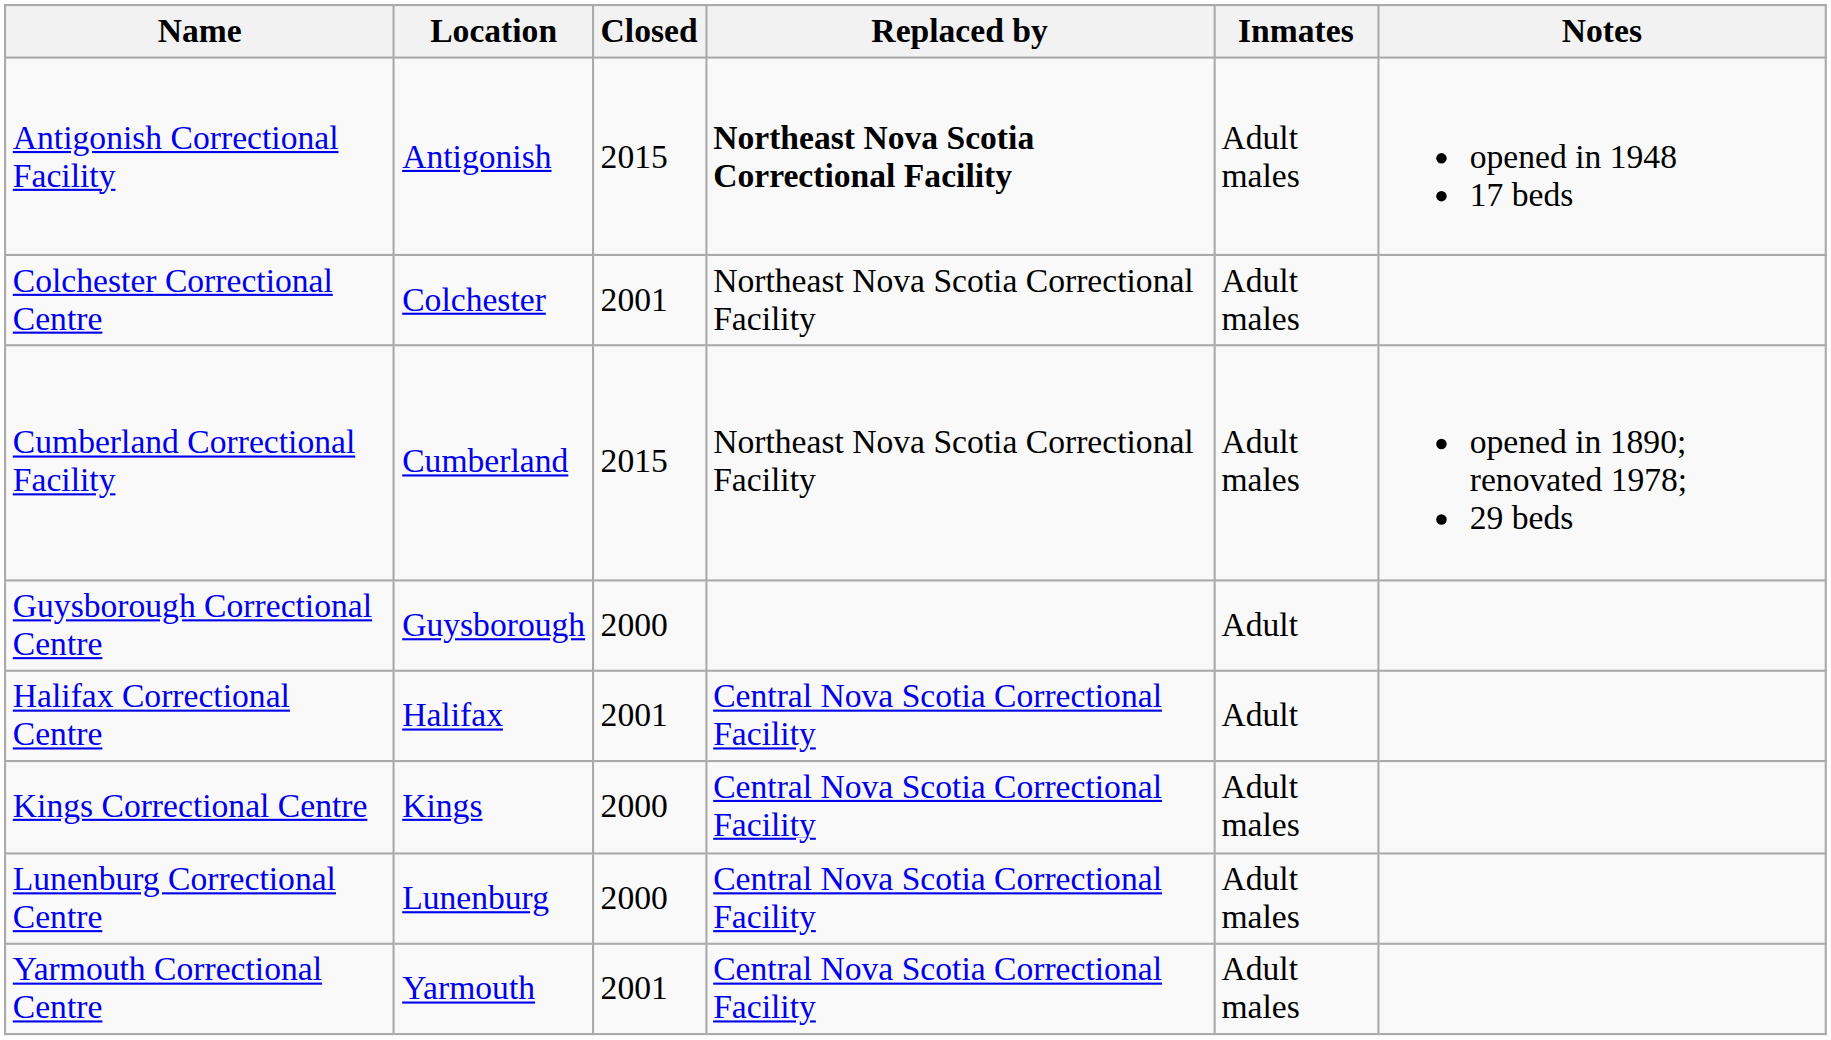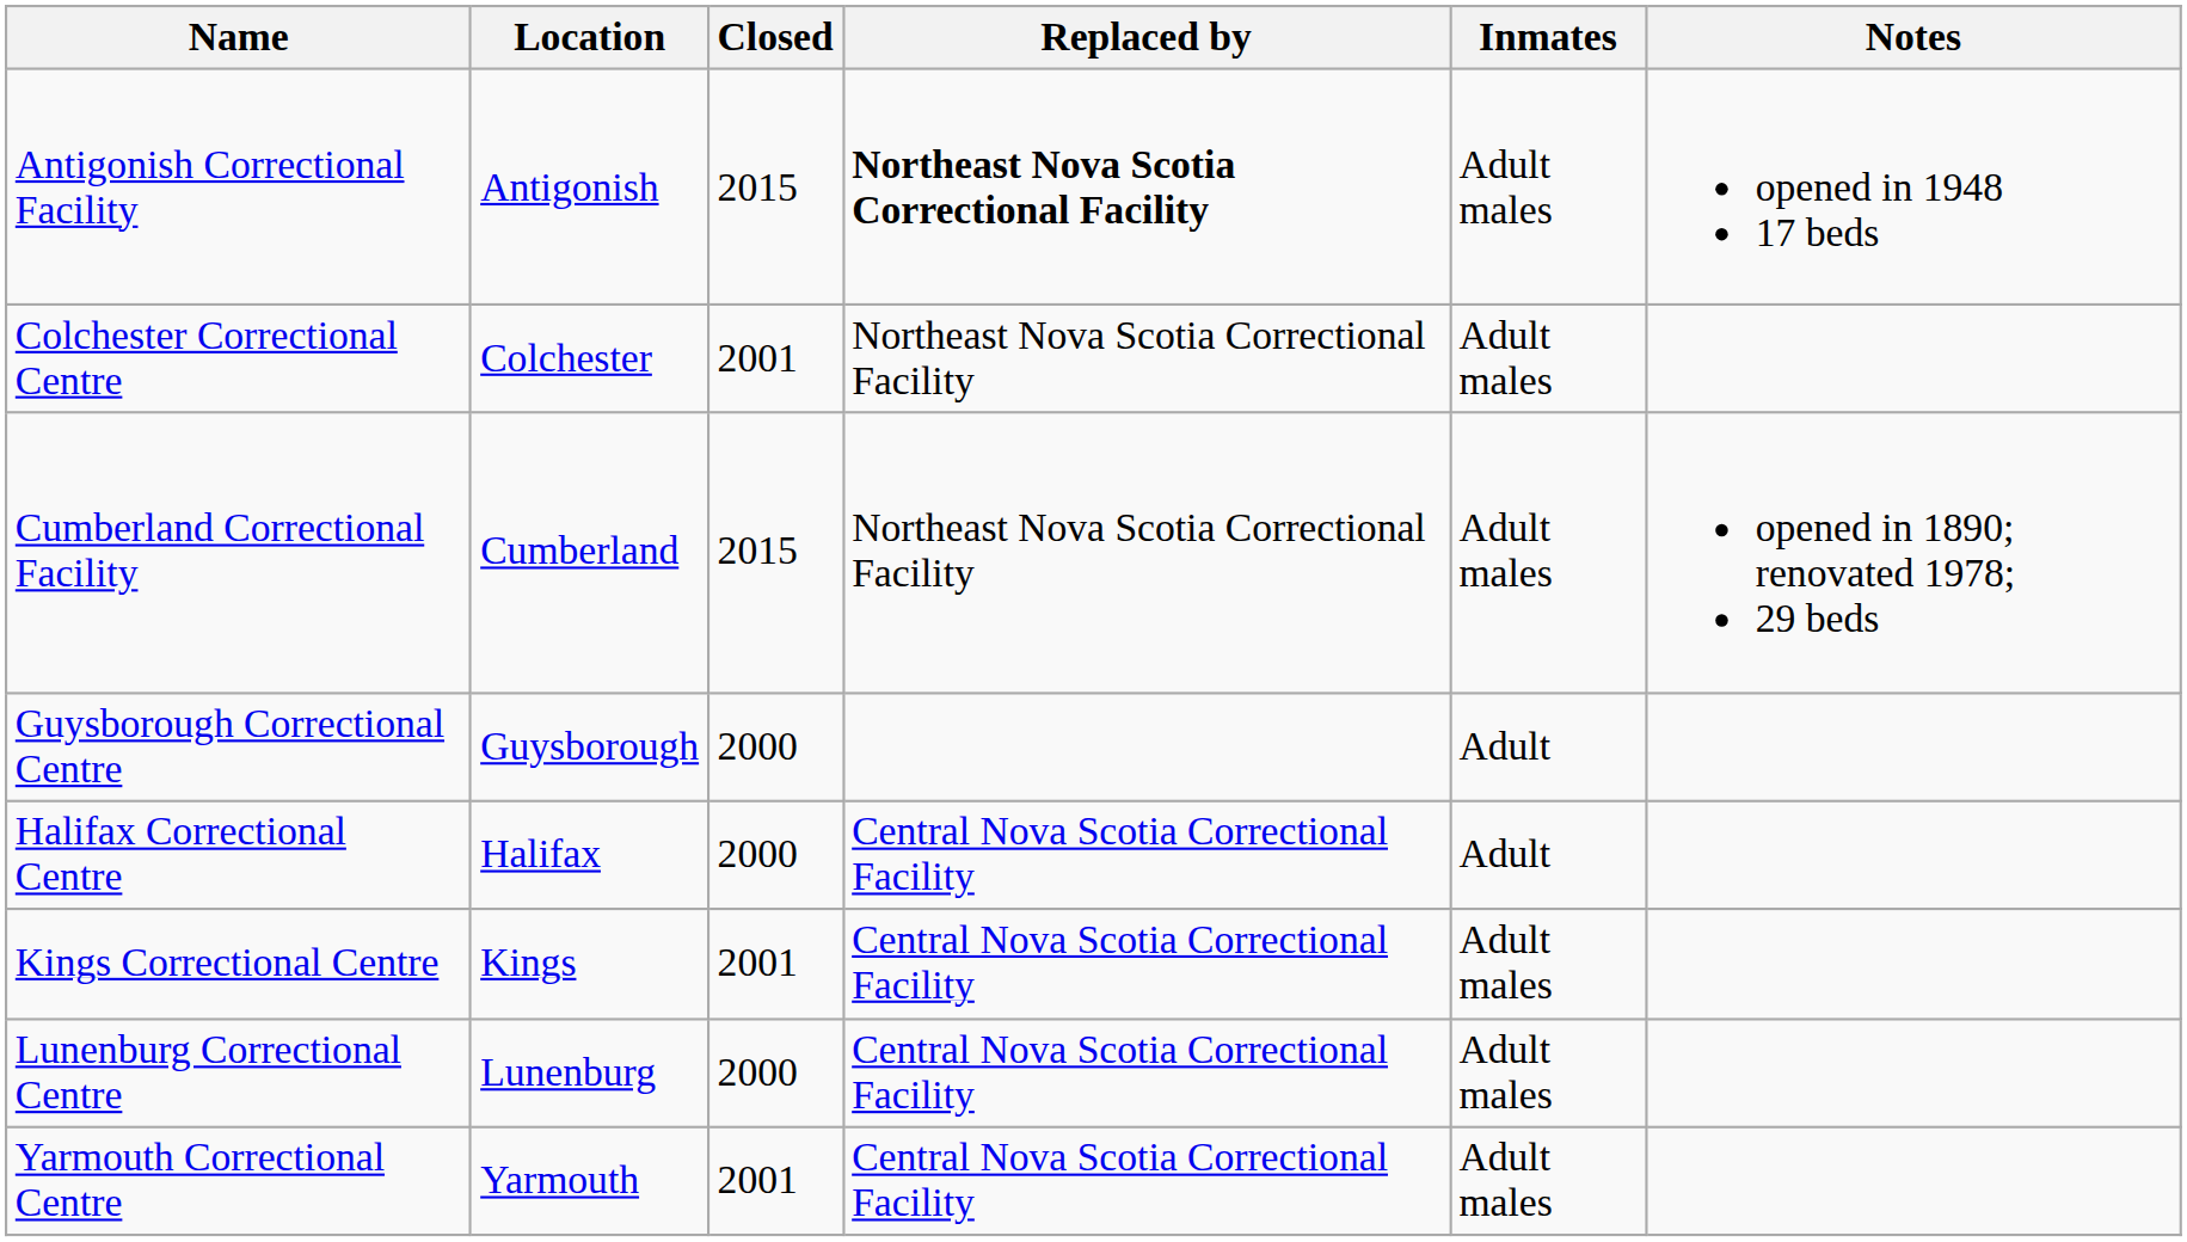Halifax Correctional Centre | Closed: 2001 -> 2000
Kings Correctional Centre | Closed: 2000 -> 2001
